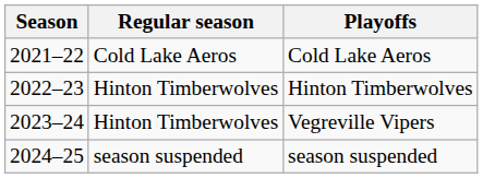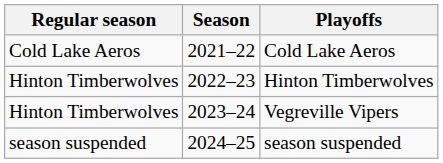columns swapped: Season <-> Regular season
